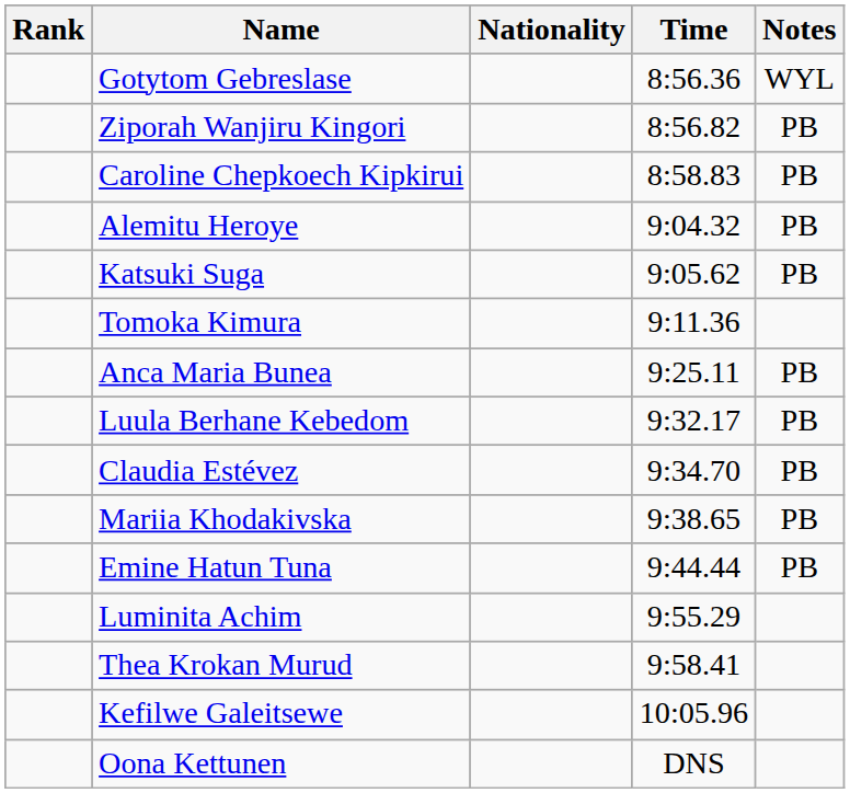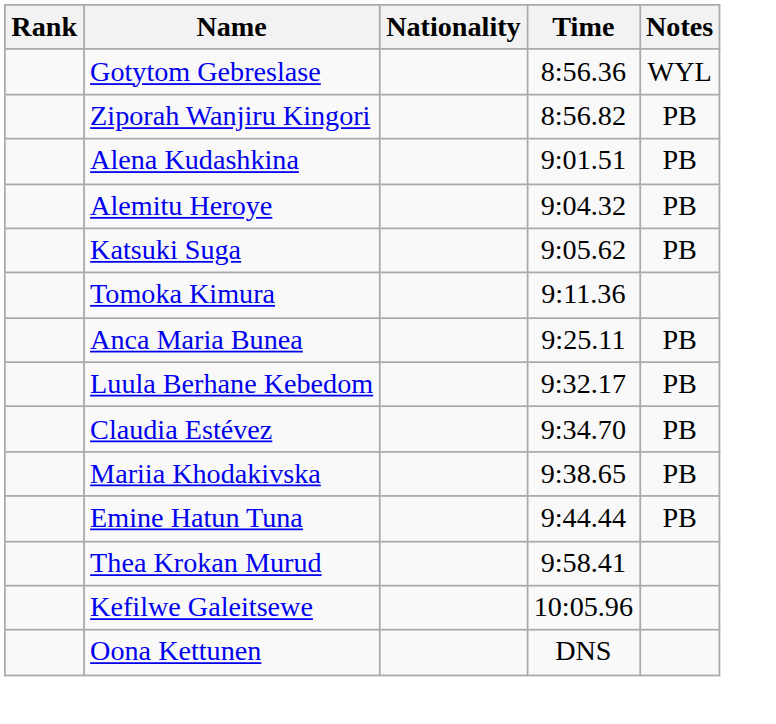- row: Caroline Chepkoech Kipkirui | 8:58.83 | PB
+ row: Alena Kudashkina | 9:01.51 | PB
- row: Luminita Achim | 9:55.29
